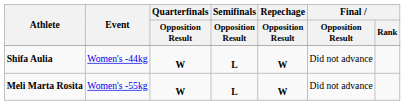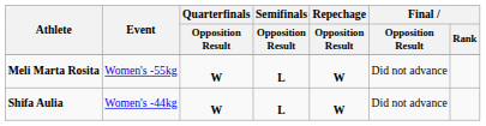rows swapped: Shifa Aulia <-> Meli Marta Rosita
